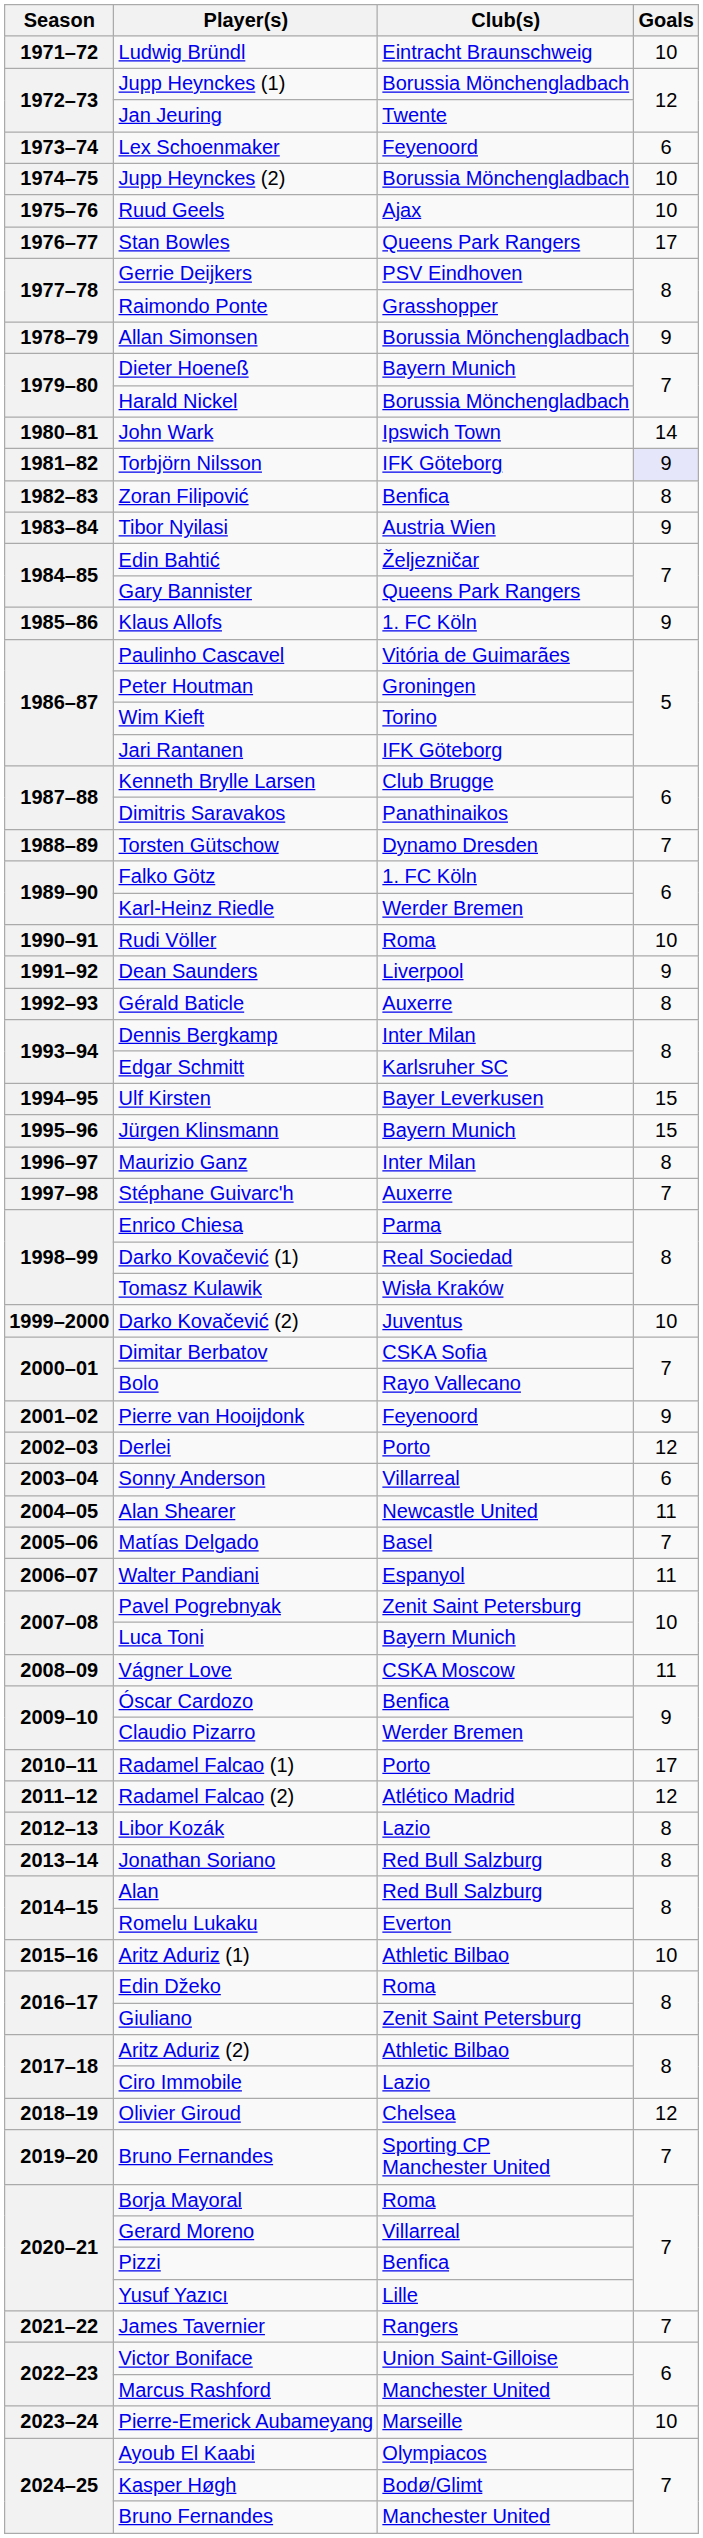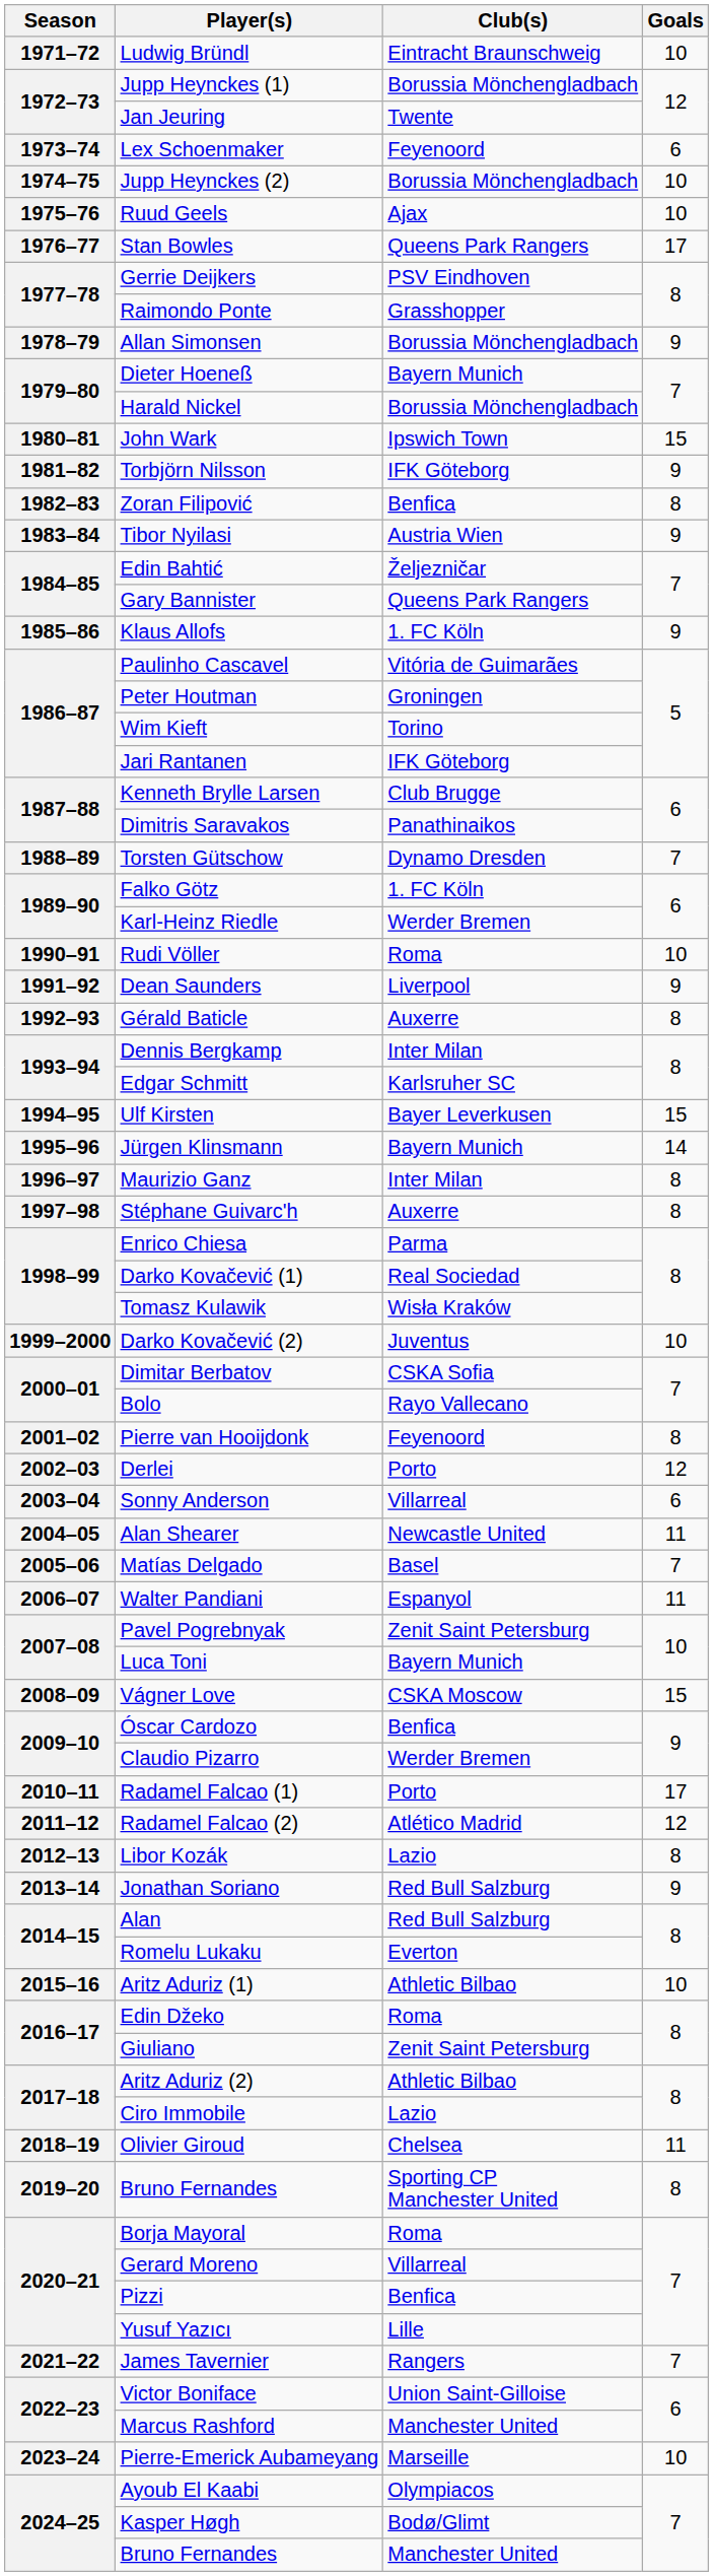John Wark | Goals: 14 -> 15
Torbjörn Nilsson | Goals: lavender background -> no background
Jürgen Klinsmann | Goals: 15 -> 14
Stéphane Guivarc'h | Goals: 7 -> 8
Pierre van Hooijdonk | Goals: 9 -> 8
Vágner Love | Goals: 11 -> 15
Jonathan Soriano | Goals: 8 -> 9
Olivier Giroud | Goals: 12 -> 11
Bruno Fernandes / Sporting CP Manchester United | Goals: 7 -> 8
